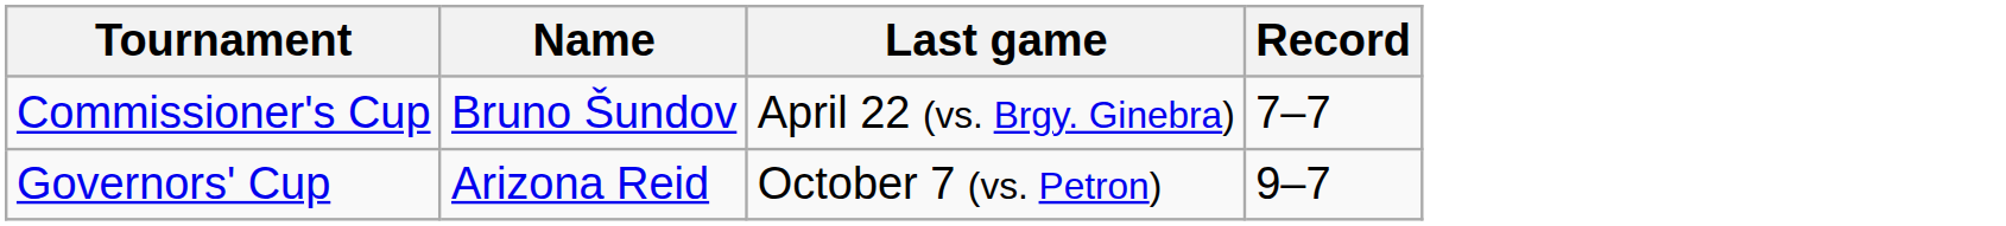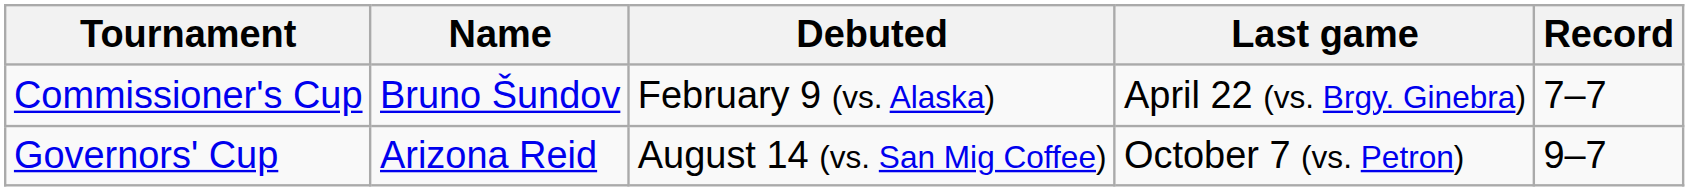+ column: Debuted | February 9 (vs. Alaska) | August 14 (vs. San Mig Coffee)
